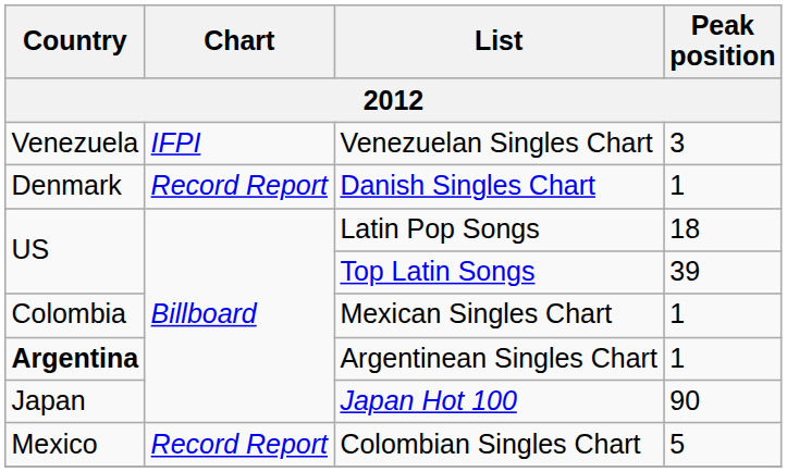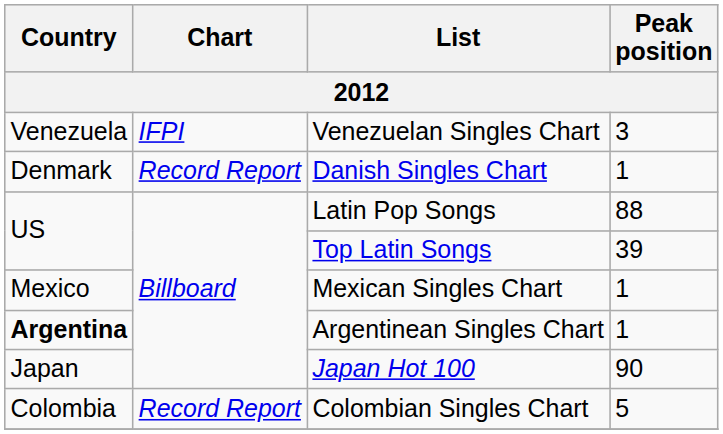Latin Pop Songs | Peak position: 18 -> 88
Mexican Singles Chart | Country: Colombia -> Mexico
Colombian Singles Chart | Country: Mexico -> Colombia
